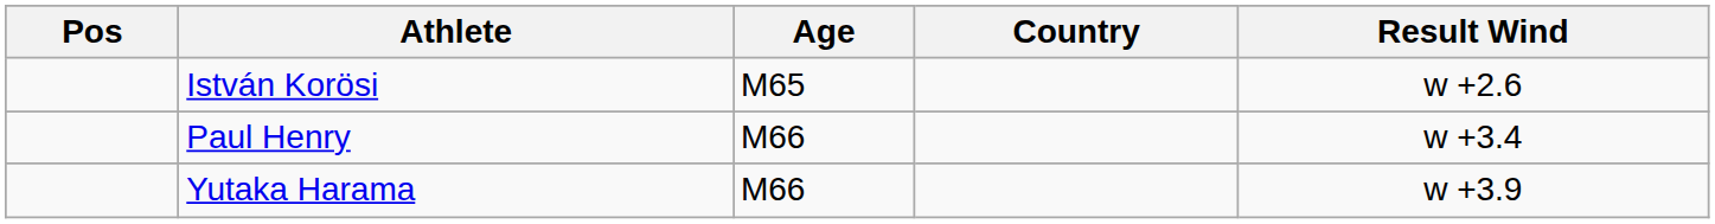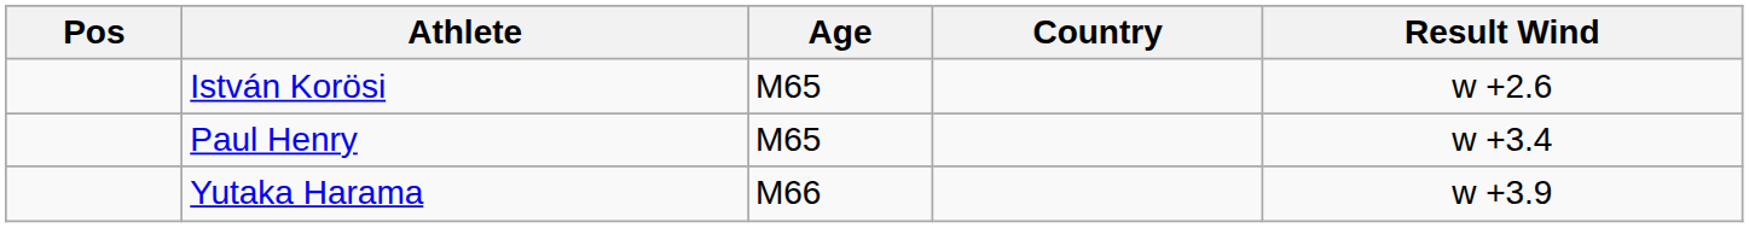Paul Henry | Age: M66 -> M65
